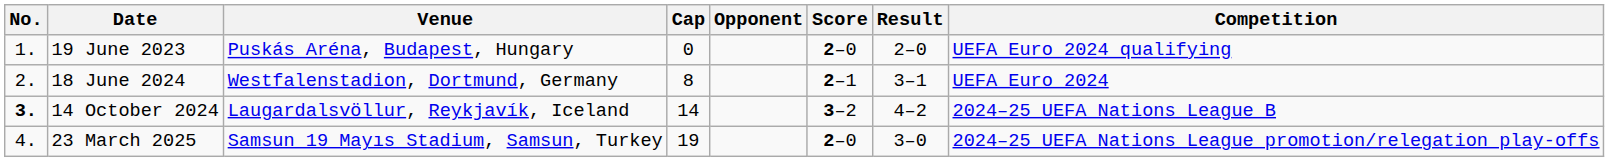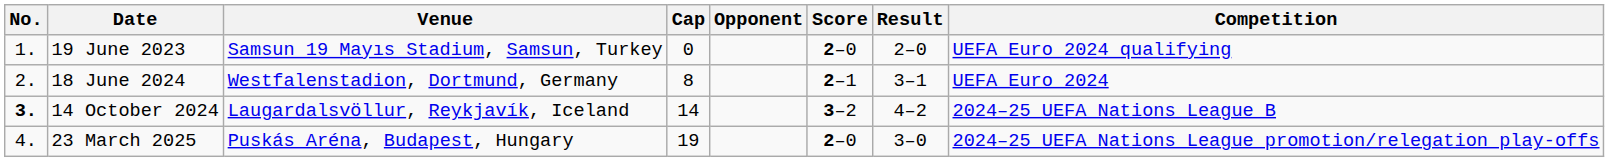19 June 2023 | Venue: Puskás Aréna, Budapest, Hungary -> Samsun 19 Mayıs Stadium, Samsun, Turkey
23 March 2025 | Venue: Samsun 19 Mayıs Stadium, Samsun, Turkey -> Puskás Aréna, Budapest, Hungary
